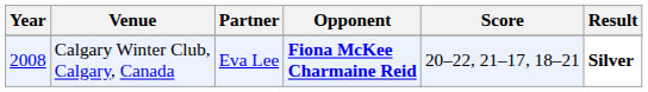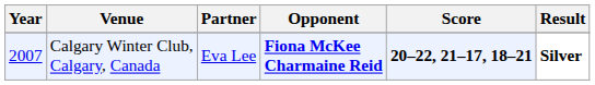Calgary Winter Club, Calgary, Canada | Year: 2008 -> 2007
Calgary Winter Club, Calgary, Canada | Score: normal -> bold
